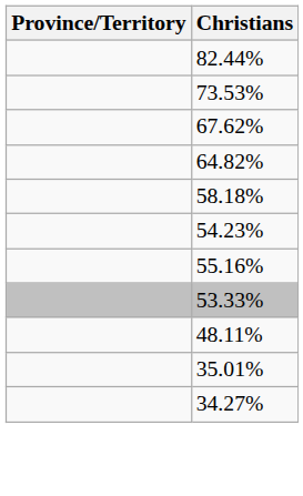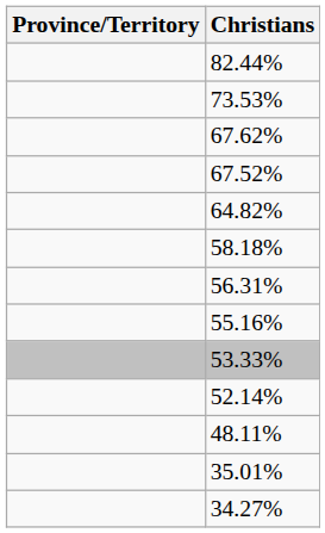+ row: 67.52%
+ row: 56.31%
- row: 54.23%
+ row: 52.14%
